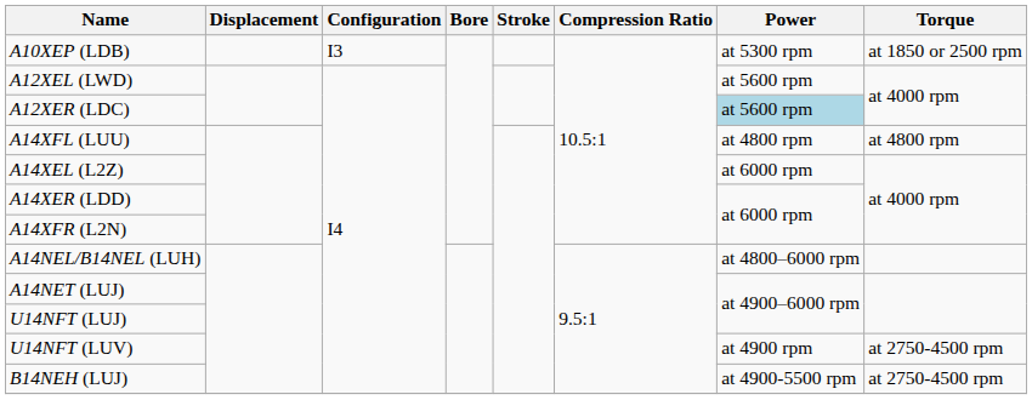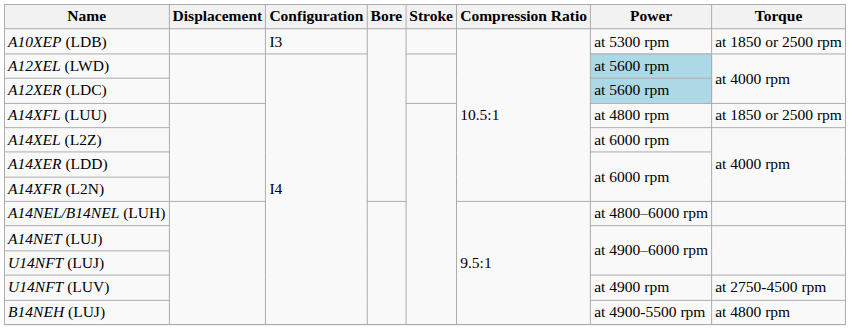A12XEL (LWD) | Power: no background -> lightblue background
A14XFL (LUU) | Torque: at 4800 rpm -> at 1850 or 2500 rpm
B14NEH (LUJ) | Torque: at 2750-4500 rpm -> at 4800 rpm
